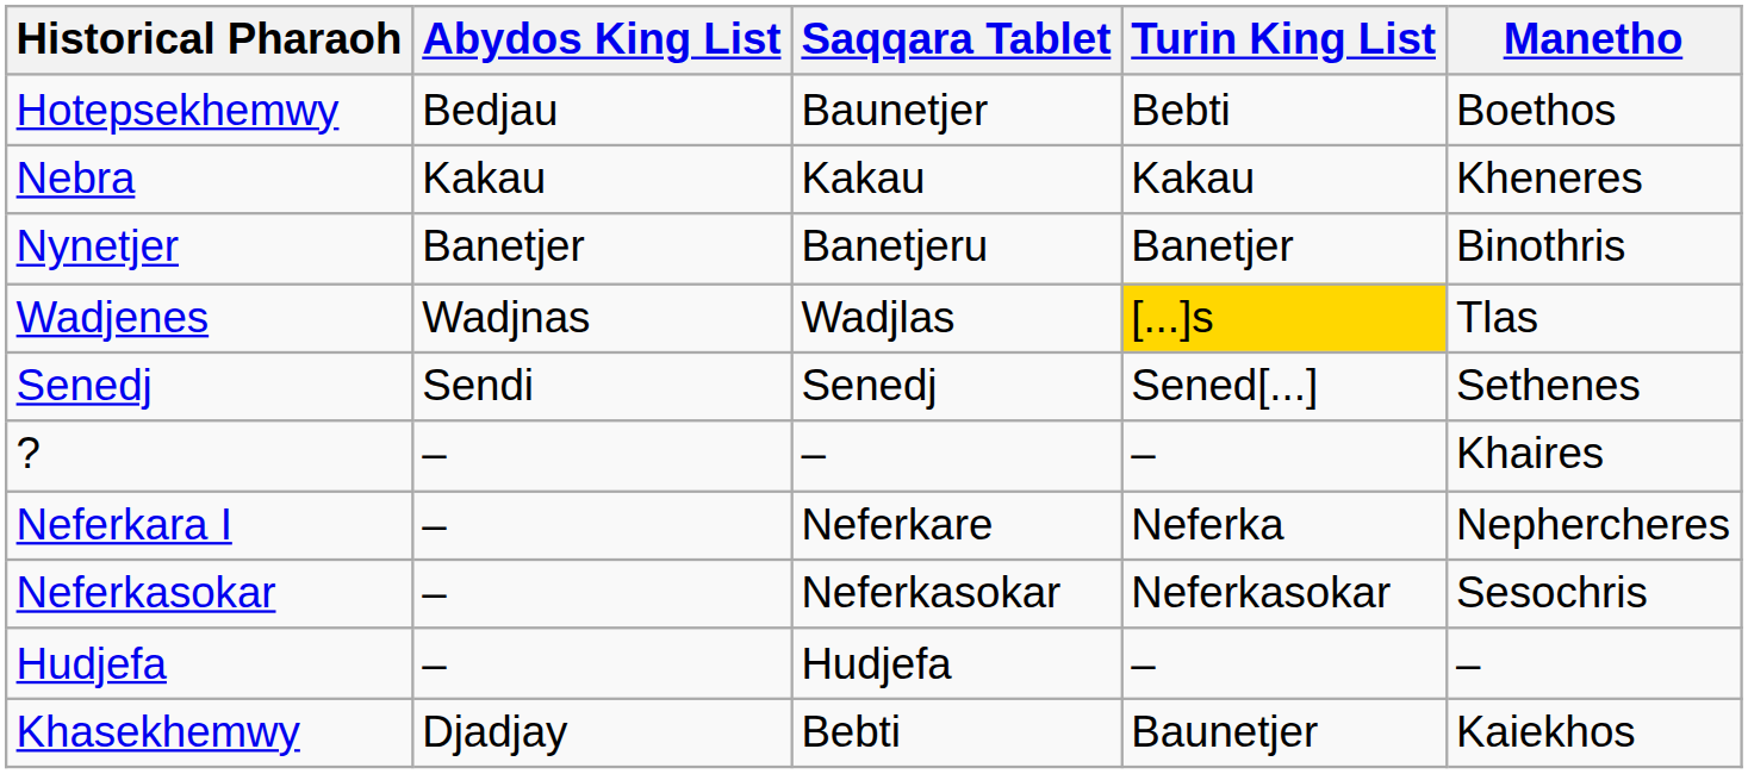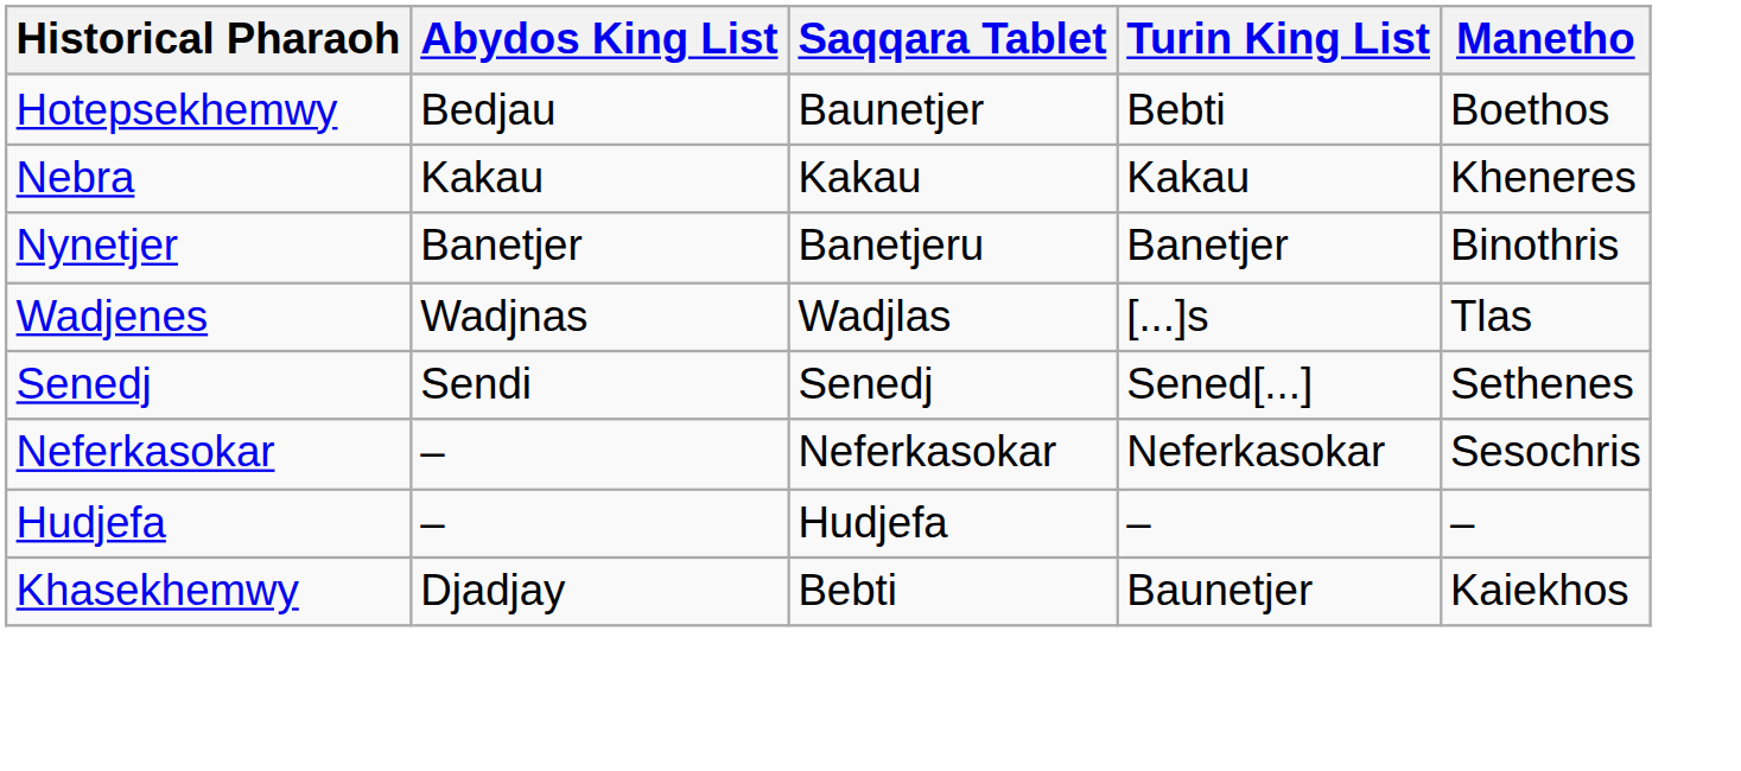Wadjenes | Turin King List: gold background -> no background
- row: ? | – | – | – | Khaires
- row: Neferkara I | – | Neferkare | Neferka | Nephercheres
